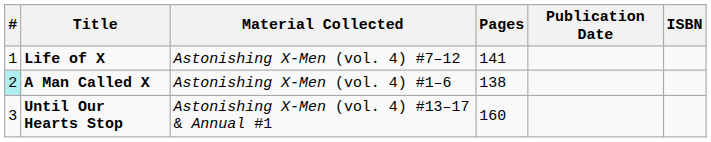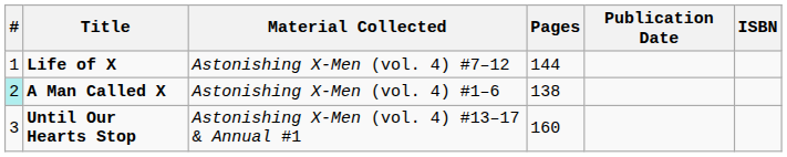Life of X | Pages: 141 -> 144
